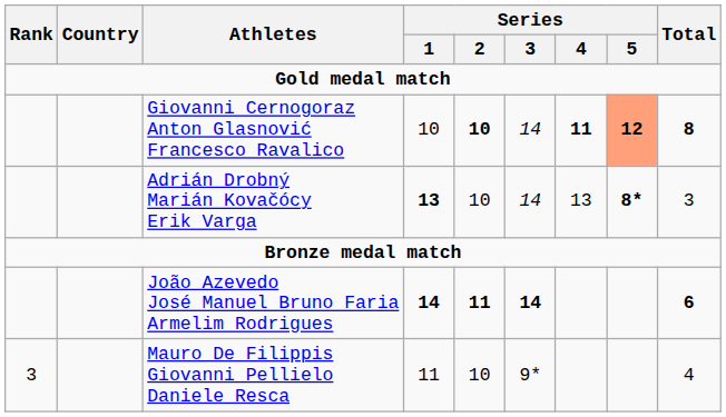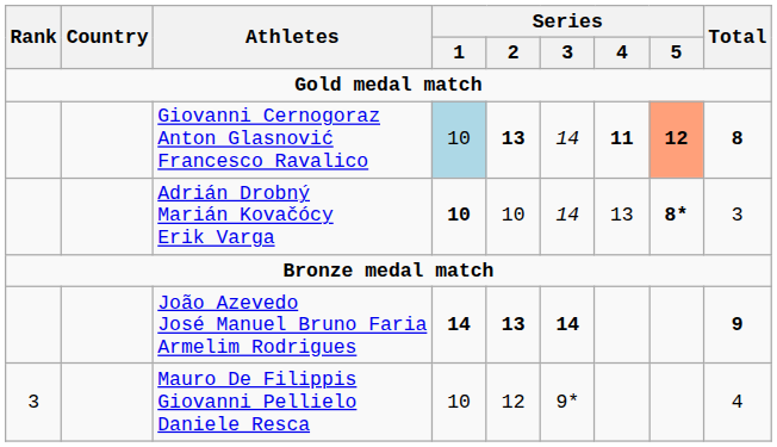Giovanni Cernogoraz Anton Glasnović Francesco Ravalico | Series / 1: no background -> lightblue background
Giovanni Cernogoraz Anton Glasnović Francesco Ravalico | Series / 2: 10 -> 13
Adrián Drobný Marián Kovačócy Erik Varga | Series / 1: 13 -> 10
João Azevedo José Manuel Bruno Faria Armelim Rodrigues | Series / 2: 11 -> 13
João Azevedo José Manuel Bruno Faria Armelim Rodrigues | Total: 6 -> 9
Mauro De Filippis Giovanni Pellielo Daniele Resca | Series / 1: 11 -> 10
Mauro De Filippis Giovanni Pellielo Daniele Resca | Series / 2: 10 -> 12
